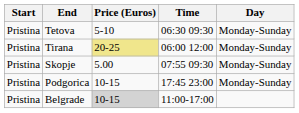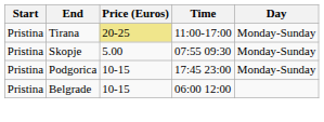- row: Pristina | Tetova | 5-10 | 06:30 09:30 | Monday-Sunday
Tirana | Time: 06:00 12:00 -> 11:00-17:00
Belgrade | Price (Euros): lightgrey background -> no background
Belgrade | Time: 11:00-17:00 -> 06:00 12:00
